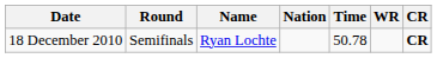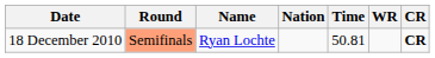18 December 2010 | Round: no background -> lightsalmon background
18 December 2010 | Time: 50.78 -> 50.81
